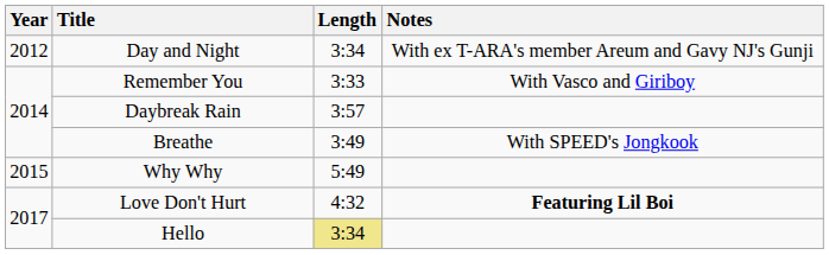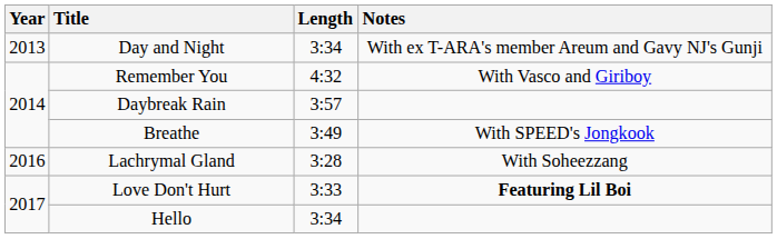Day and Night | Year: 2012 -> 2013
Remember You | Length: 3:33 -> 4:32
- row: 2015 | Why Why | 5:49
+ row: 2016 | Lachrymal Gland | 3:28 | With Soheezzang
Love Don't Hurt | Length: 4:32 -> 3:33
Hello | Length: khaki background -> no background
